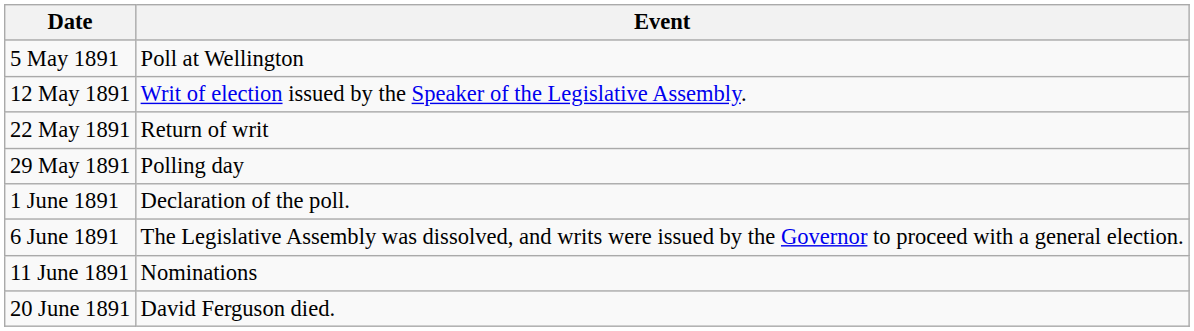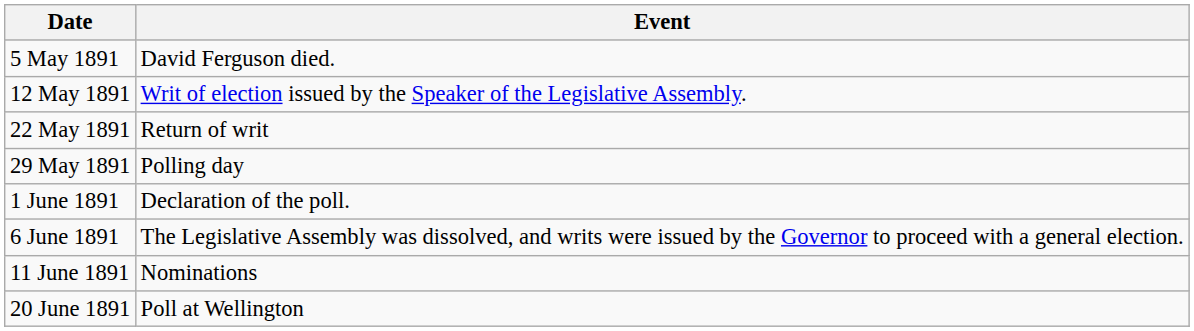5 May 1891 | Event: Poll at Wellington -> David Ferguson died.
20 June 1891 | Event: David Ferguson died. -> Poll at Wellington
